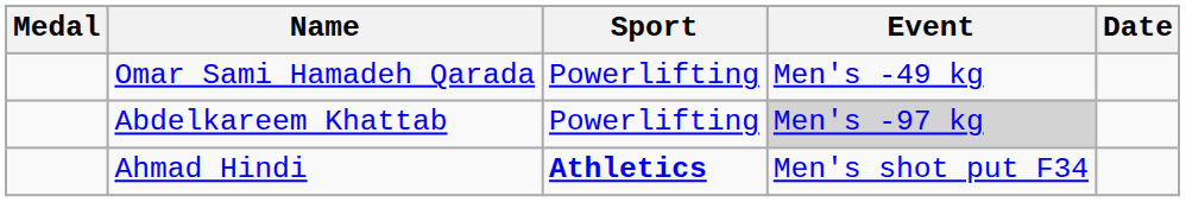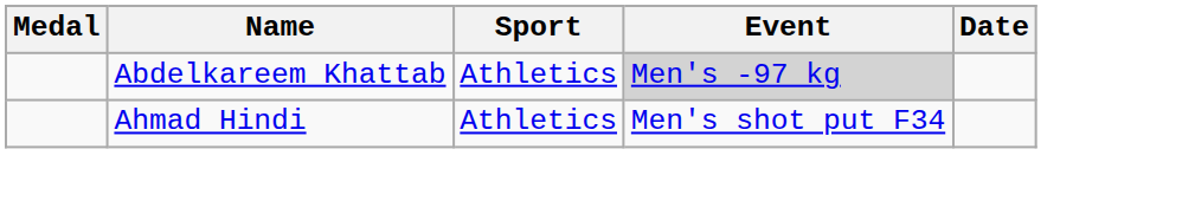- row: Omar Sami Hamadeh Qarada | Powerlifting | Men's -49 kg
Abdelkareem Khattab | Sport: Powerlifting -> Athletics
Ahmad Hindi | Sport: bold -> normal
